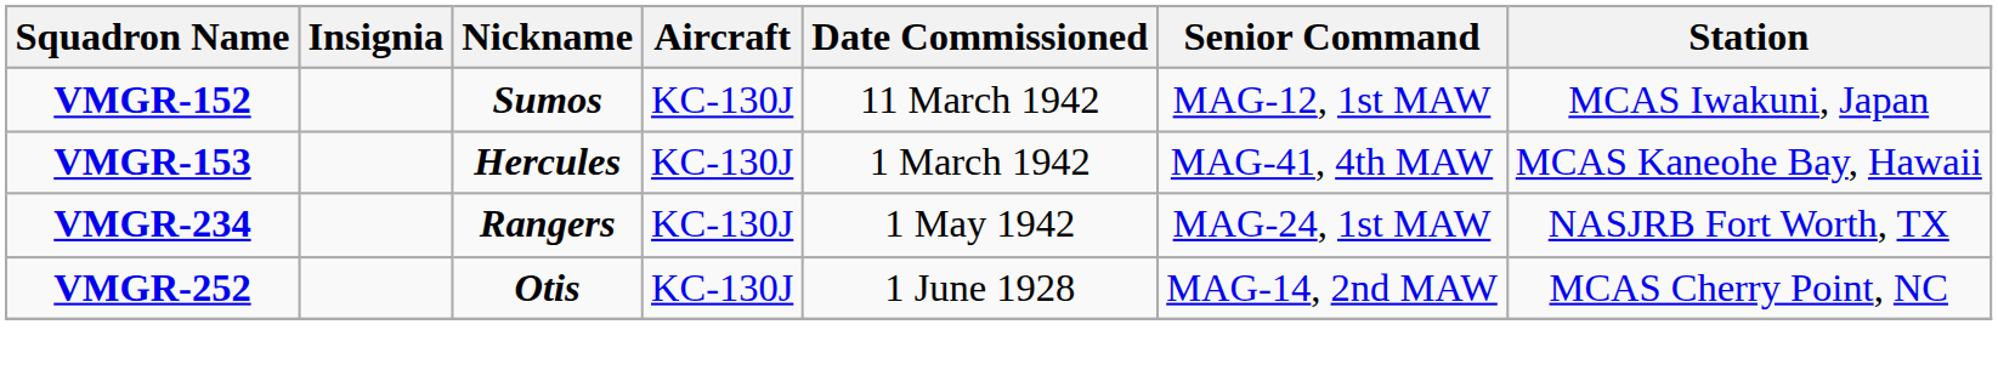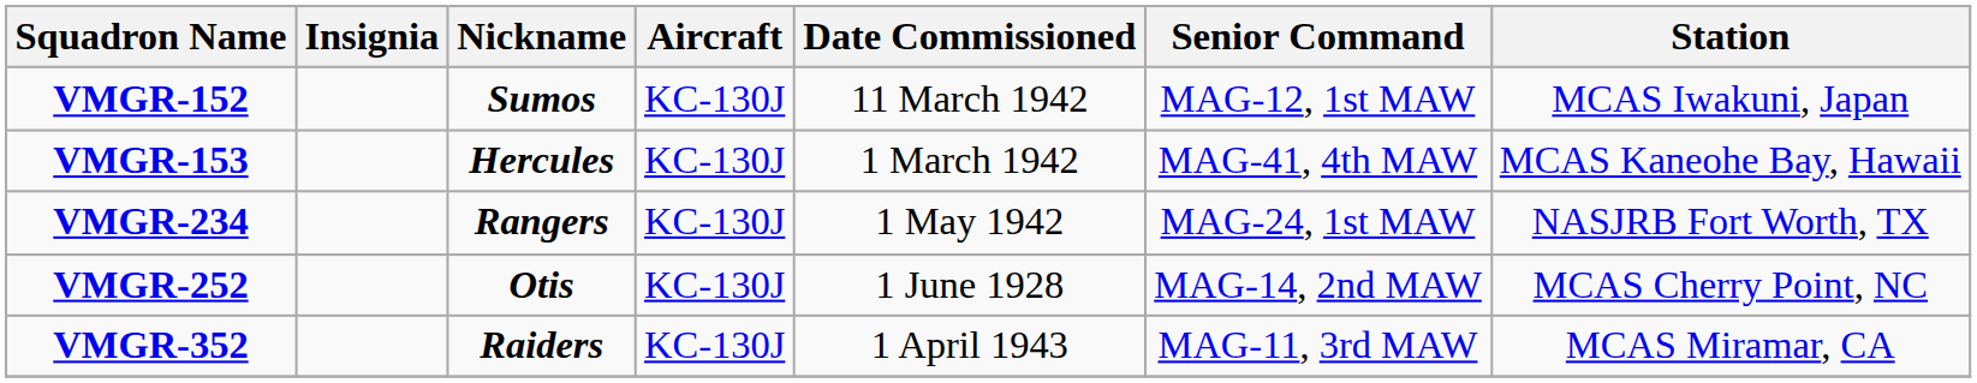+ row: VMGR-352 | Raiders | KC-130J | 1 April 1943 | MAG-11, 3rd MAW | MCAS Miramar, CA
